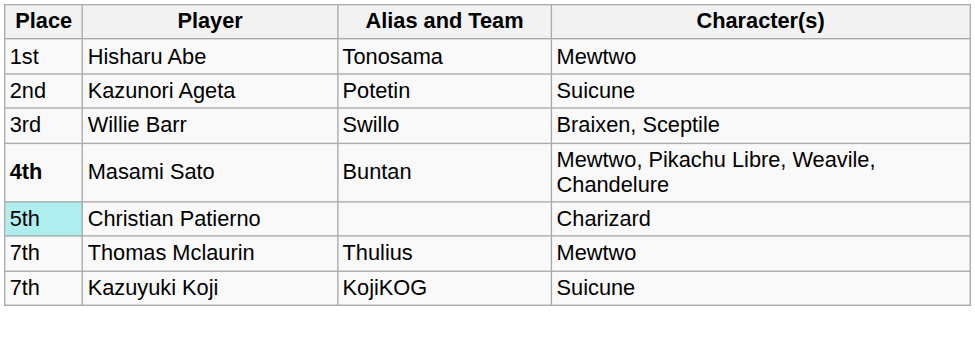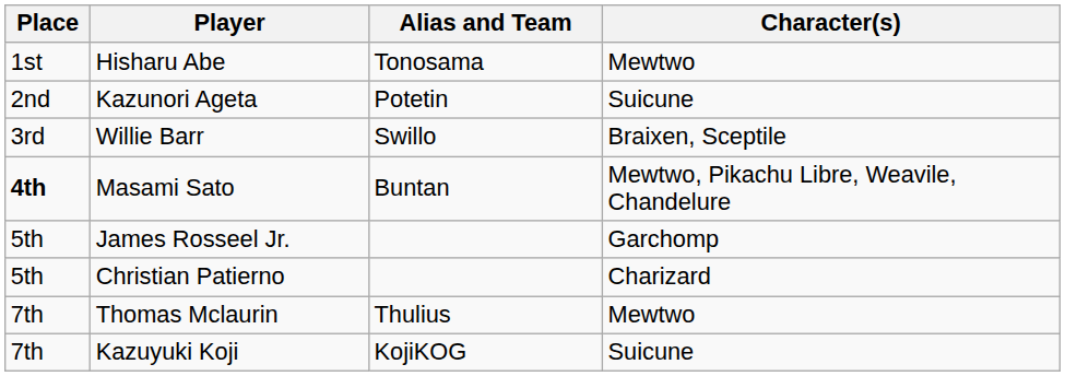+ row: 5th | James Rosseel Jr. | Garchomp
Christian Patierno | Place: paleturquoise background -> no background
